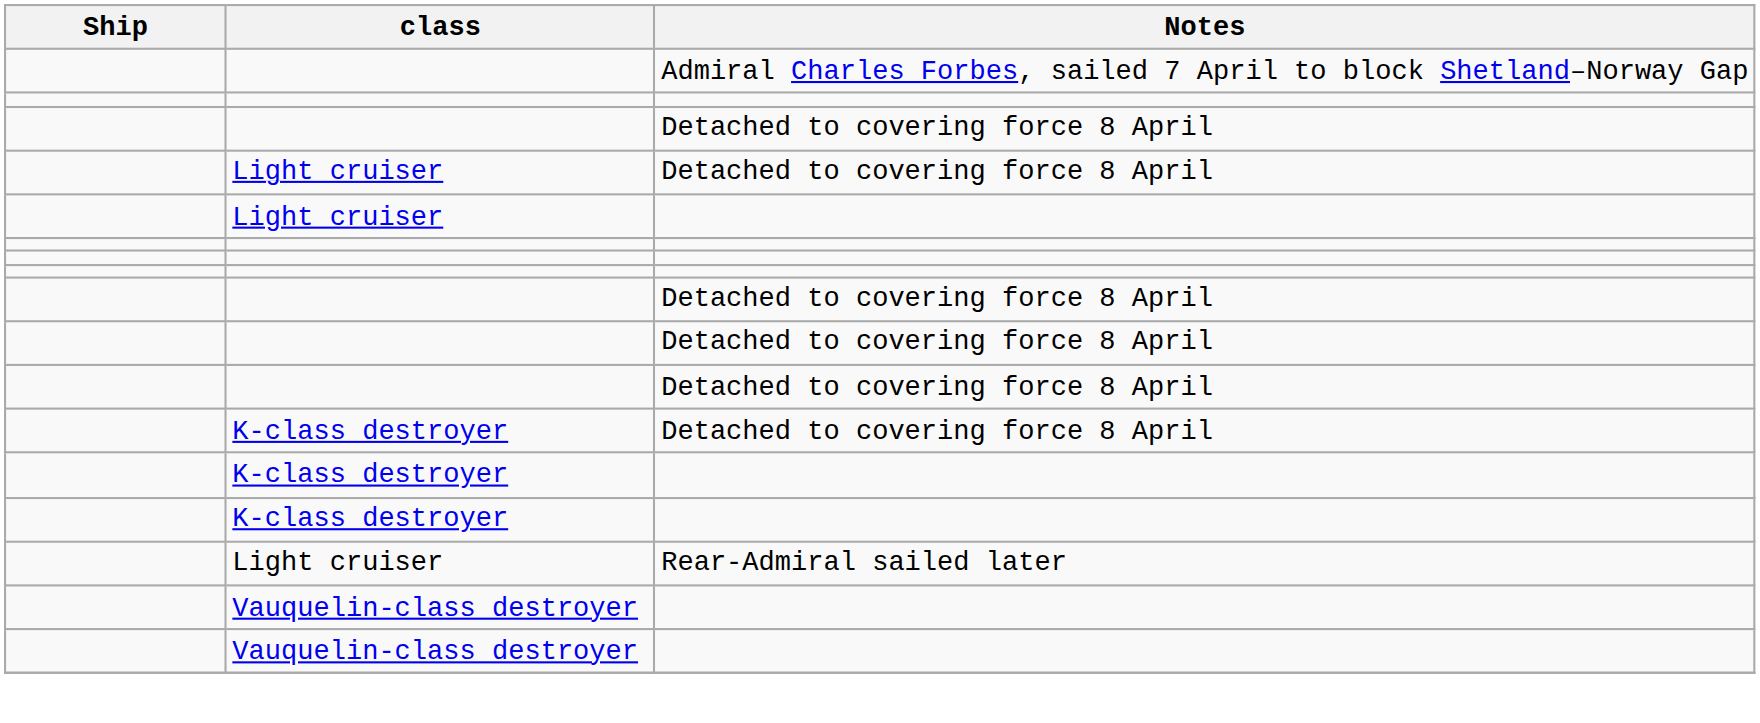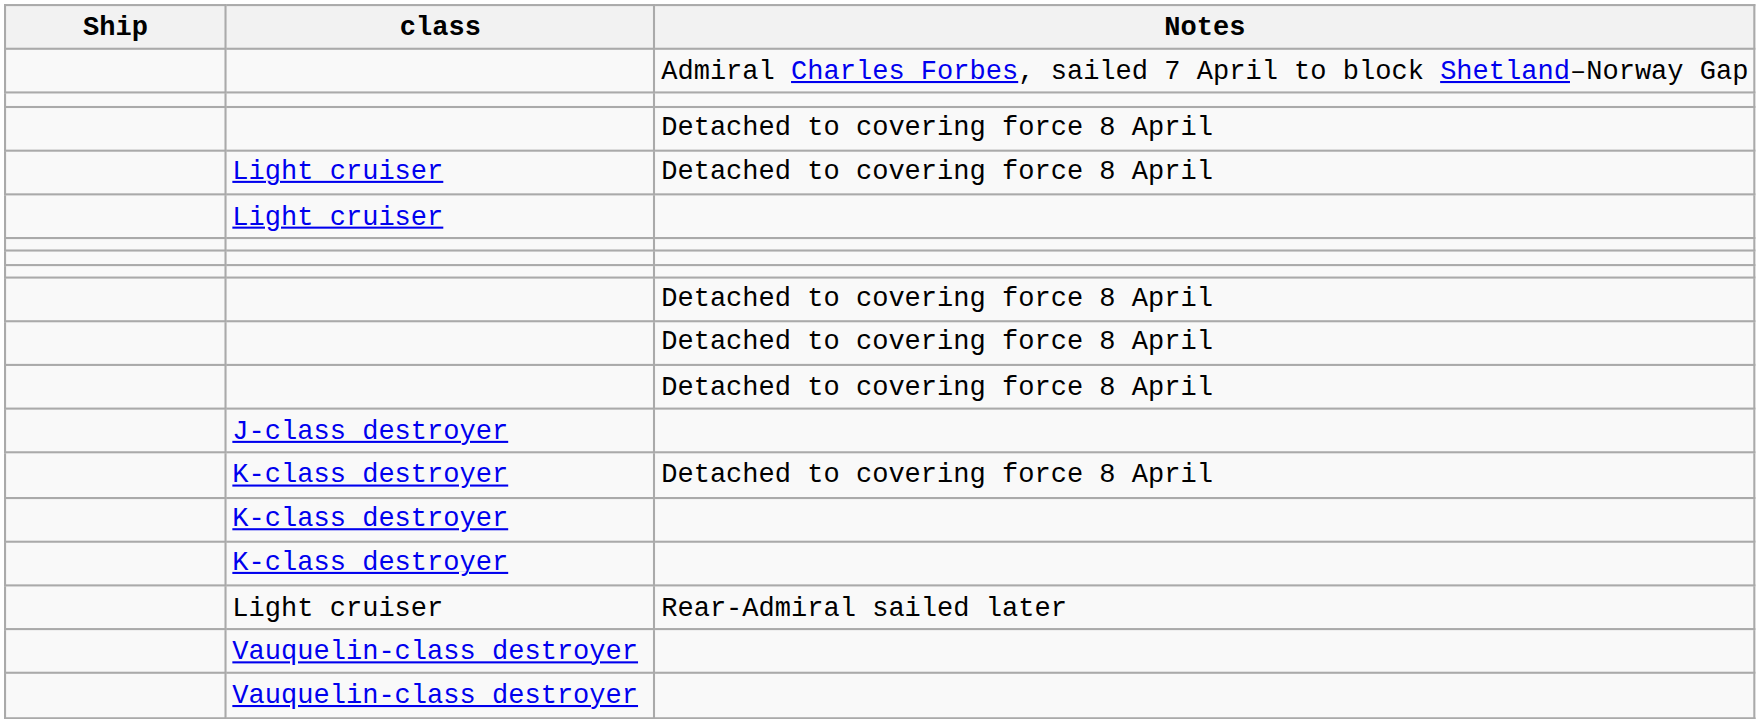+ row: J-class destroyer
